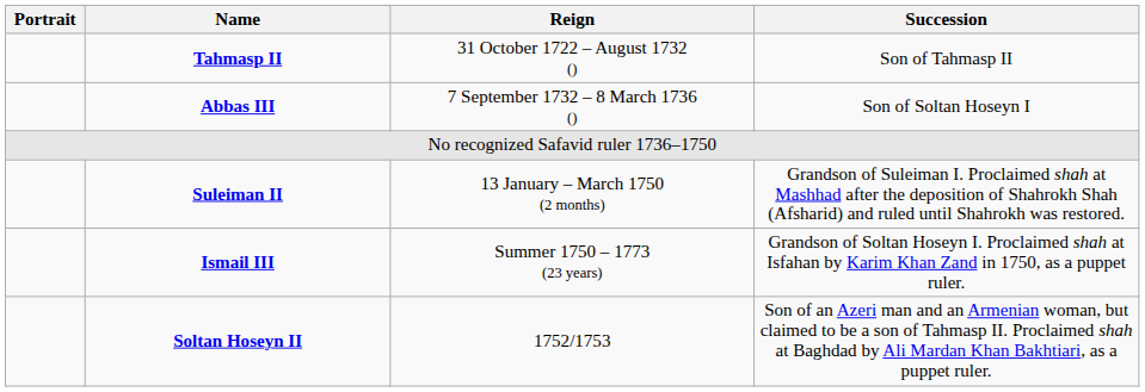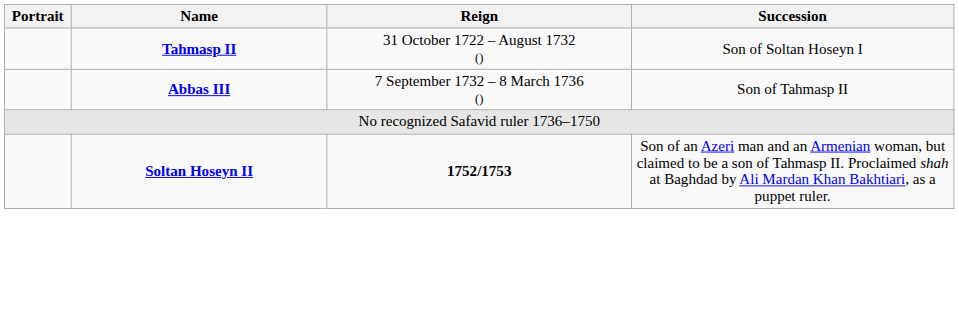Tahmasp II | Succession: Son of Tahmasp II -> Son of Soltan Hoseyn I
Abbas III | Succession: Son of Soltan Hoseyn I -> Son of Tahmasp II
- row: Suleiman II | 13 January – March 1750 (2 months) | Grandson of Suleiman I. Proclaimed shah at Mashhad after the deposition of Shahrokh Shah (Afsharid) and ruled until Shahrokh was restored.
- row: Ismail III | Summer 1750 – 1773 (23 years) | Grandson of Soltan Hoseyn I. Proclaimed shah at Isfahan by Karim Khan Zand in 1750, as a puppet ruler.
Soltan Hoseyn II | Reign: normal -> bold
